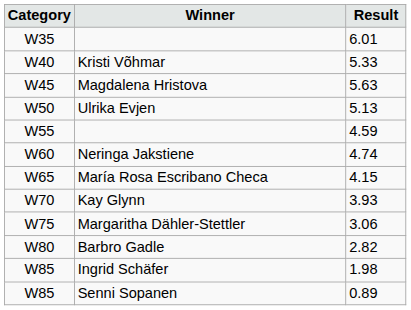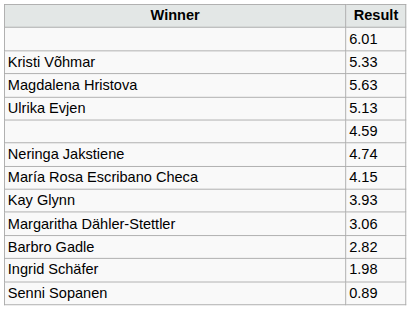- column: Category | W35 | W40 | W45 | W50 | W55 | W60 | W65 | W70 | W75 | W80 | W85 | W85
